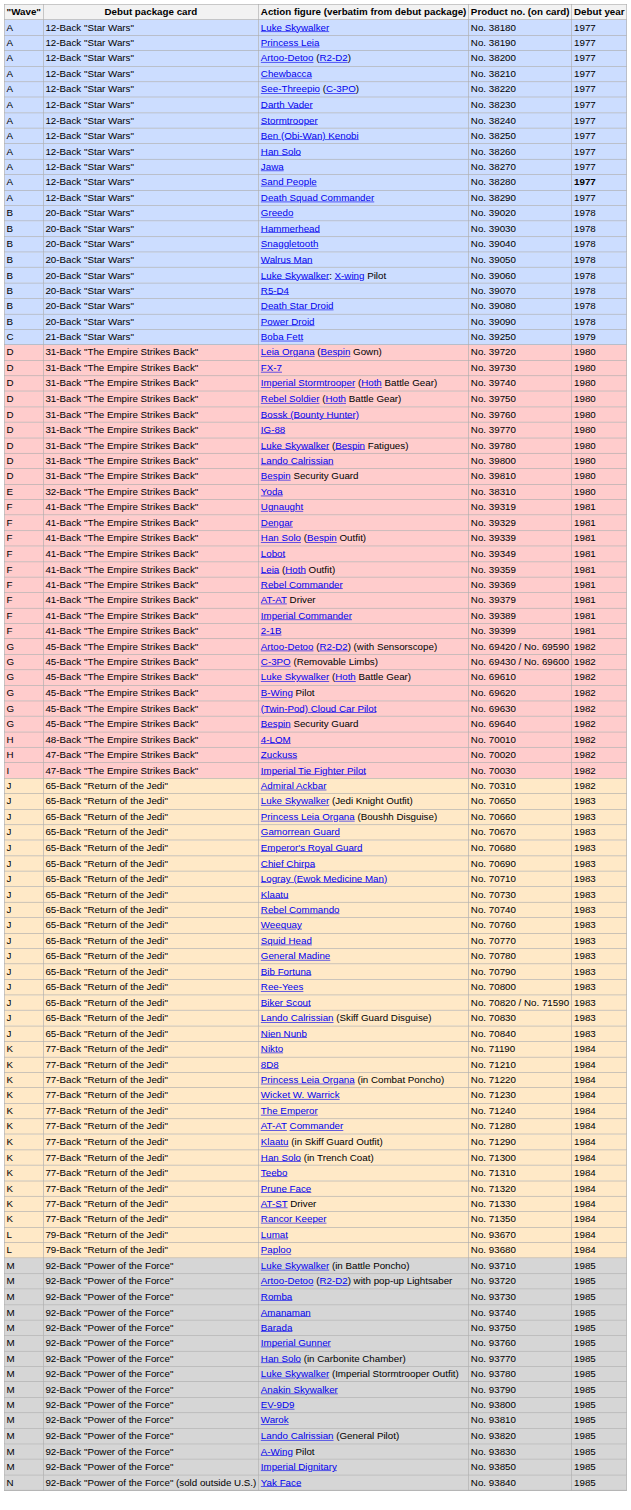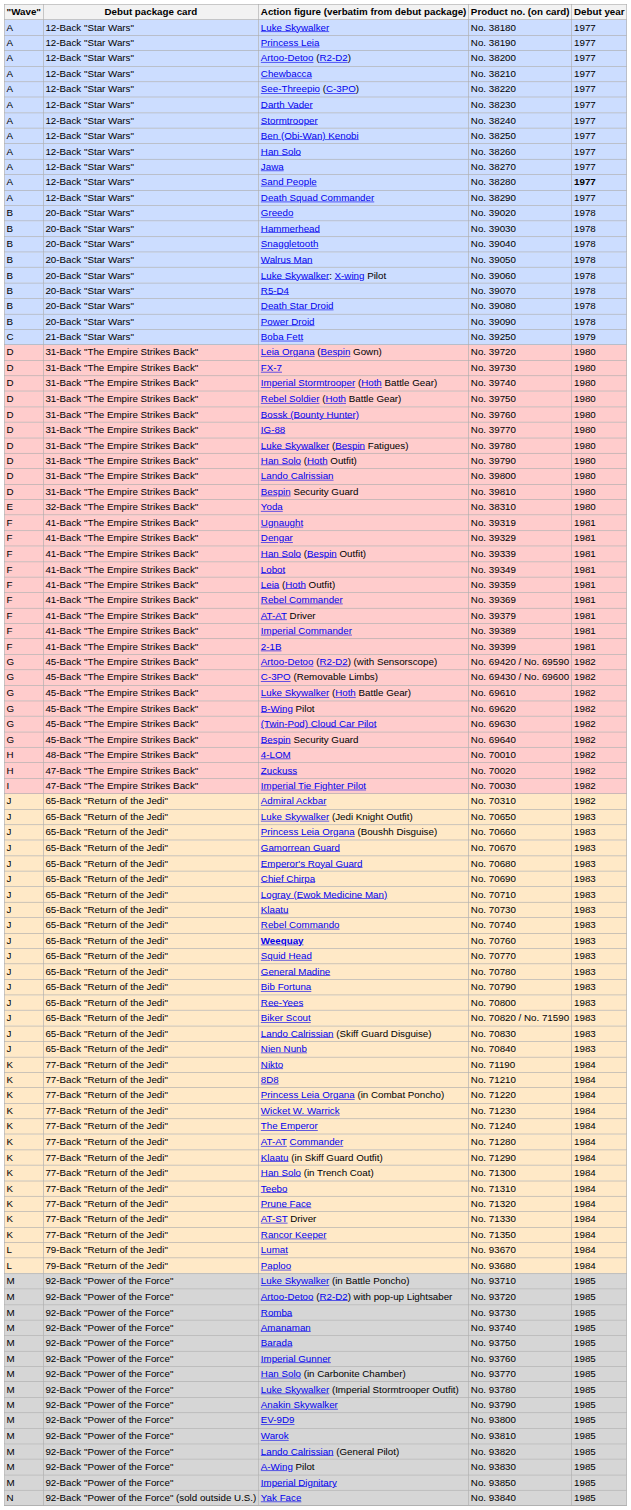+ row: D | 31-Back "The Empire Strikes Back" | Han Solo (Hoth Outfit) | No. 39790 | 1980
No. 70760 | Action figure (verbatim from debut package): normal -> bold
